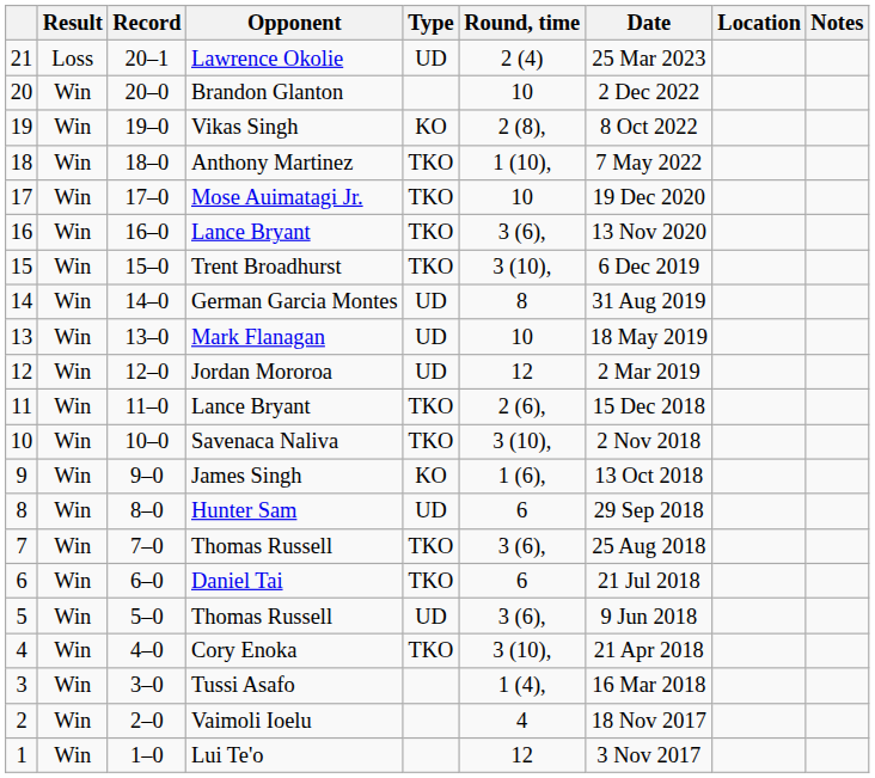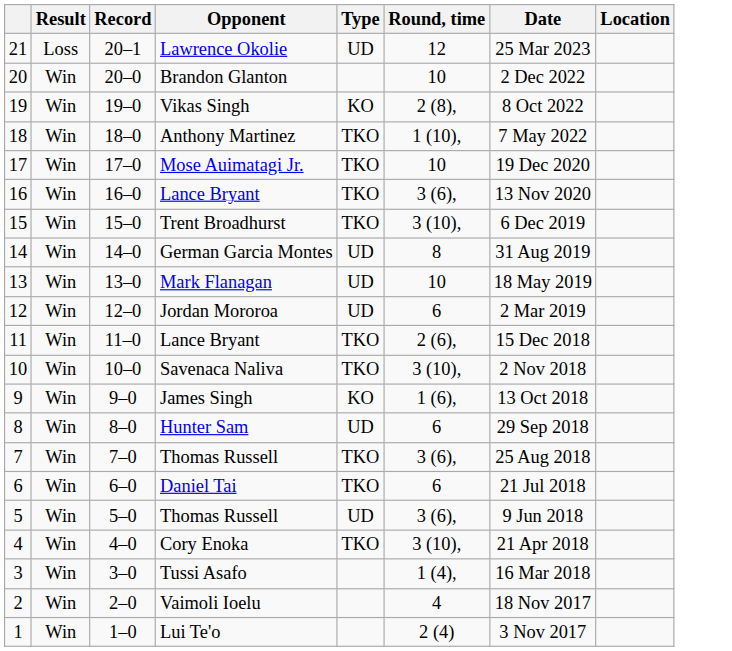- column: Notes
Lawrence Okolie | Round, time: 2 (4) -> 12
Jordan Mororoa | Round, time: 12 -> 6
Lui Te'o | Round, time: 12 -> 2 (4)
